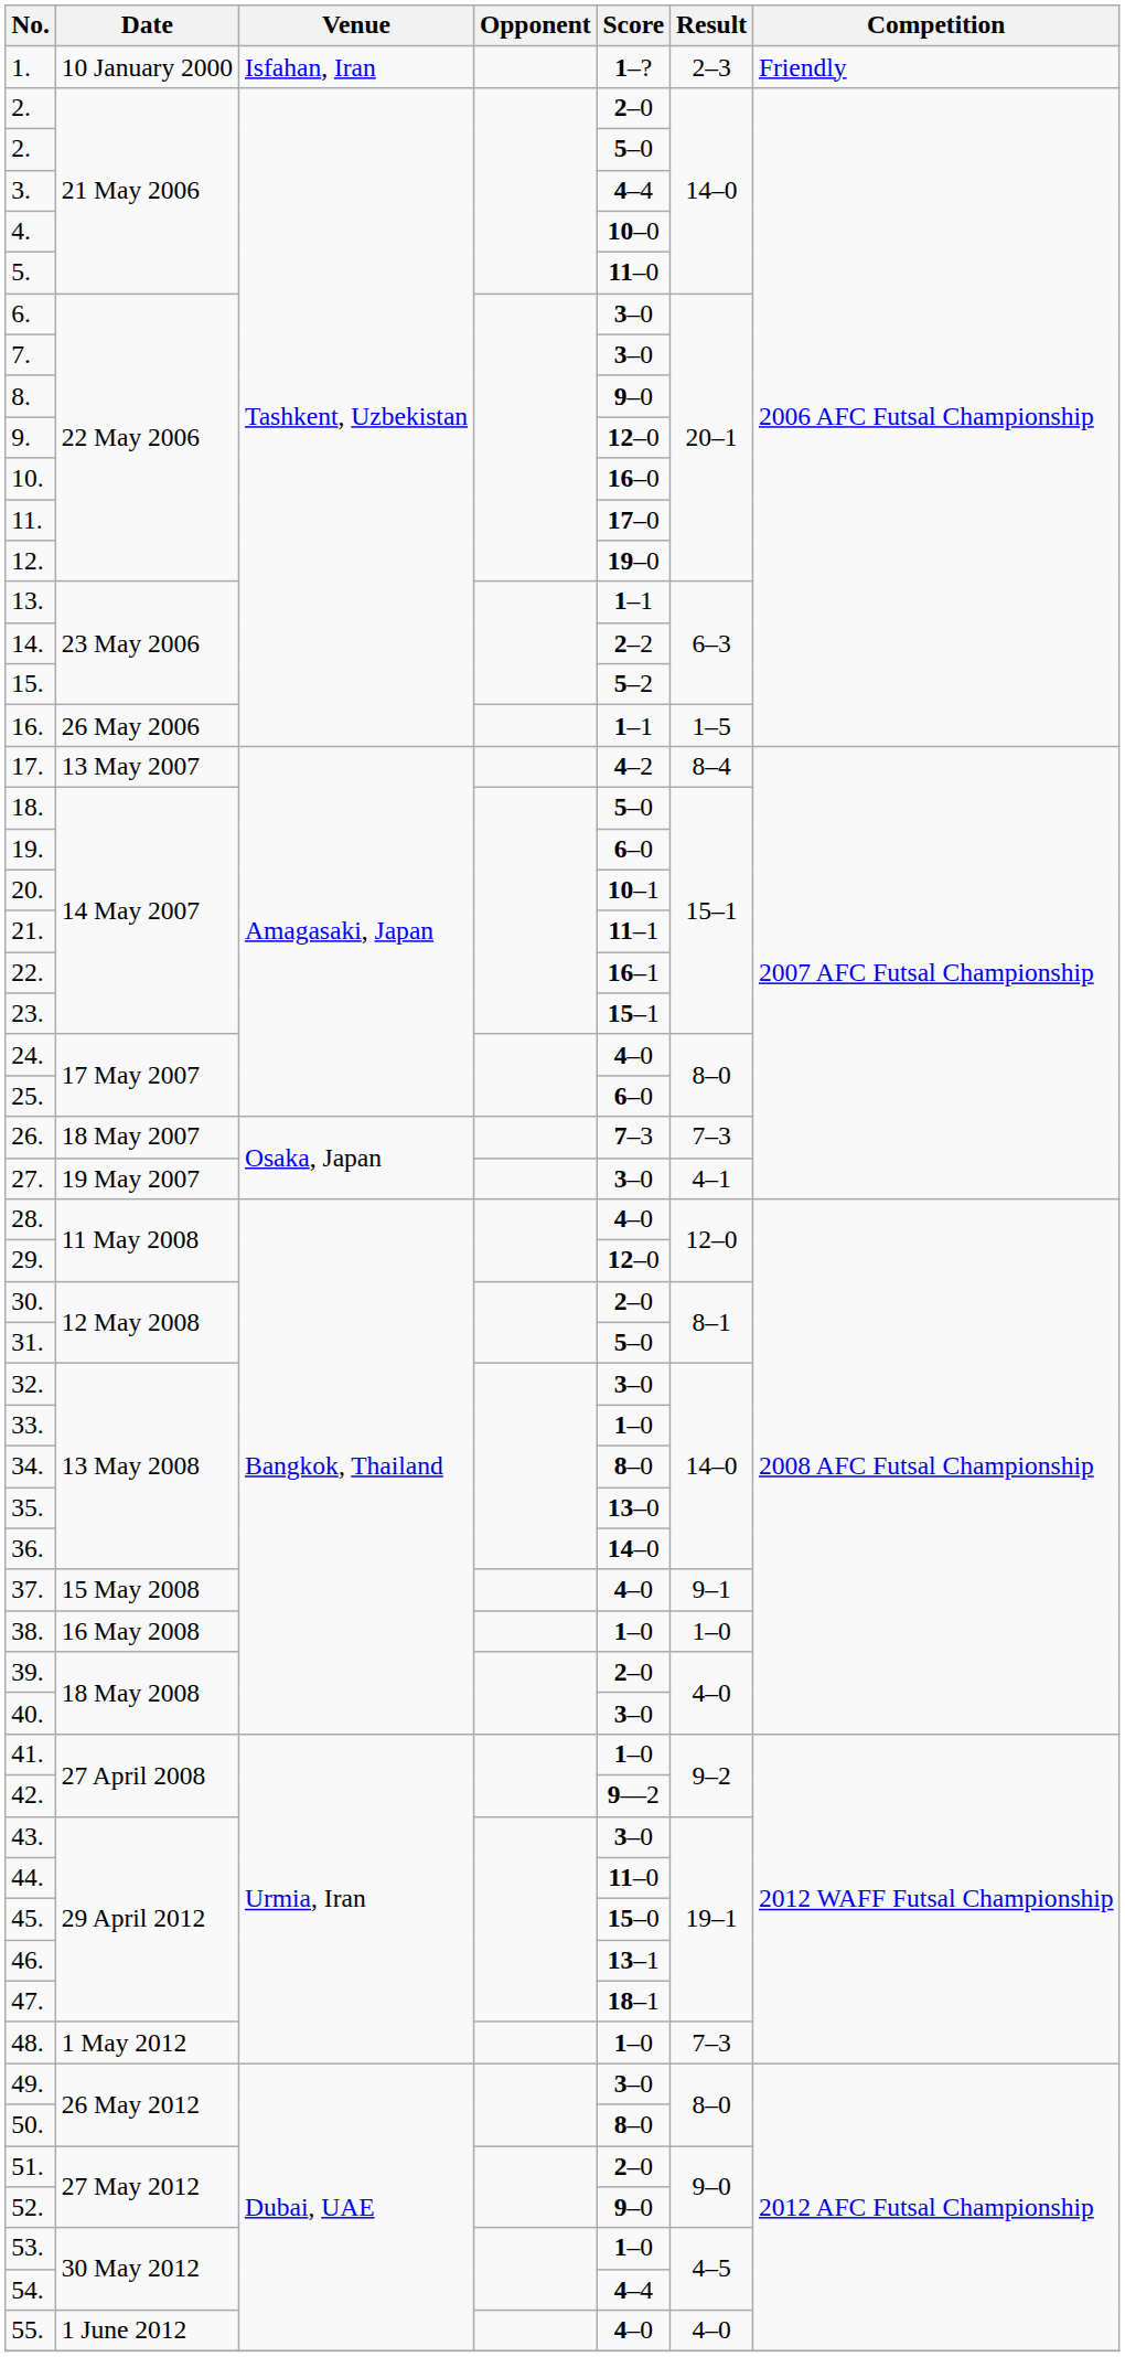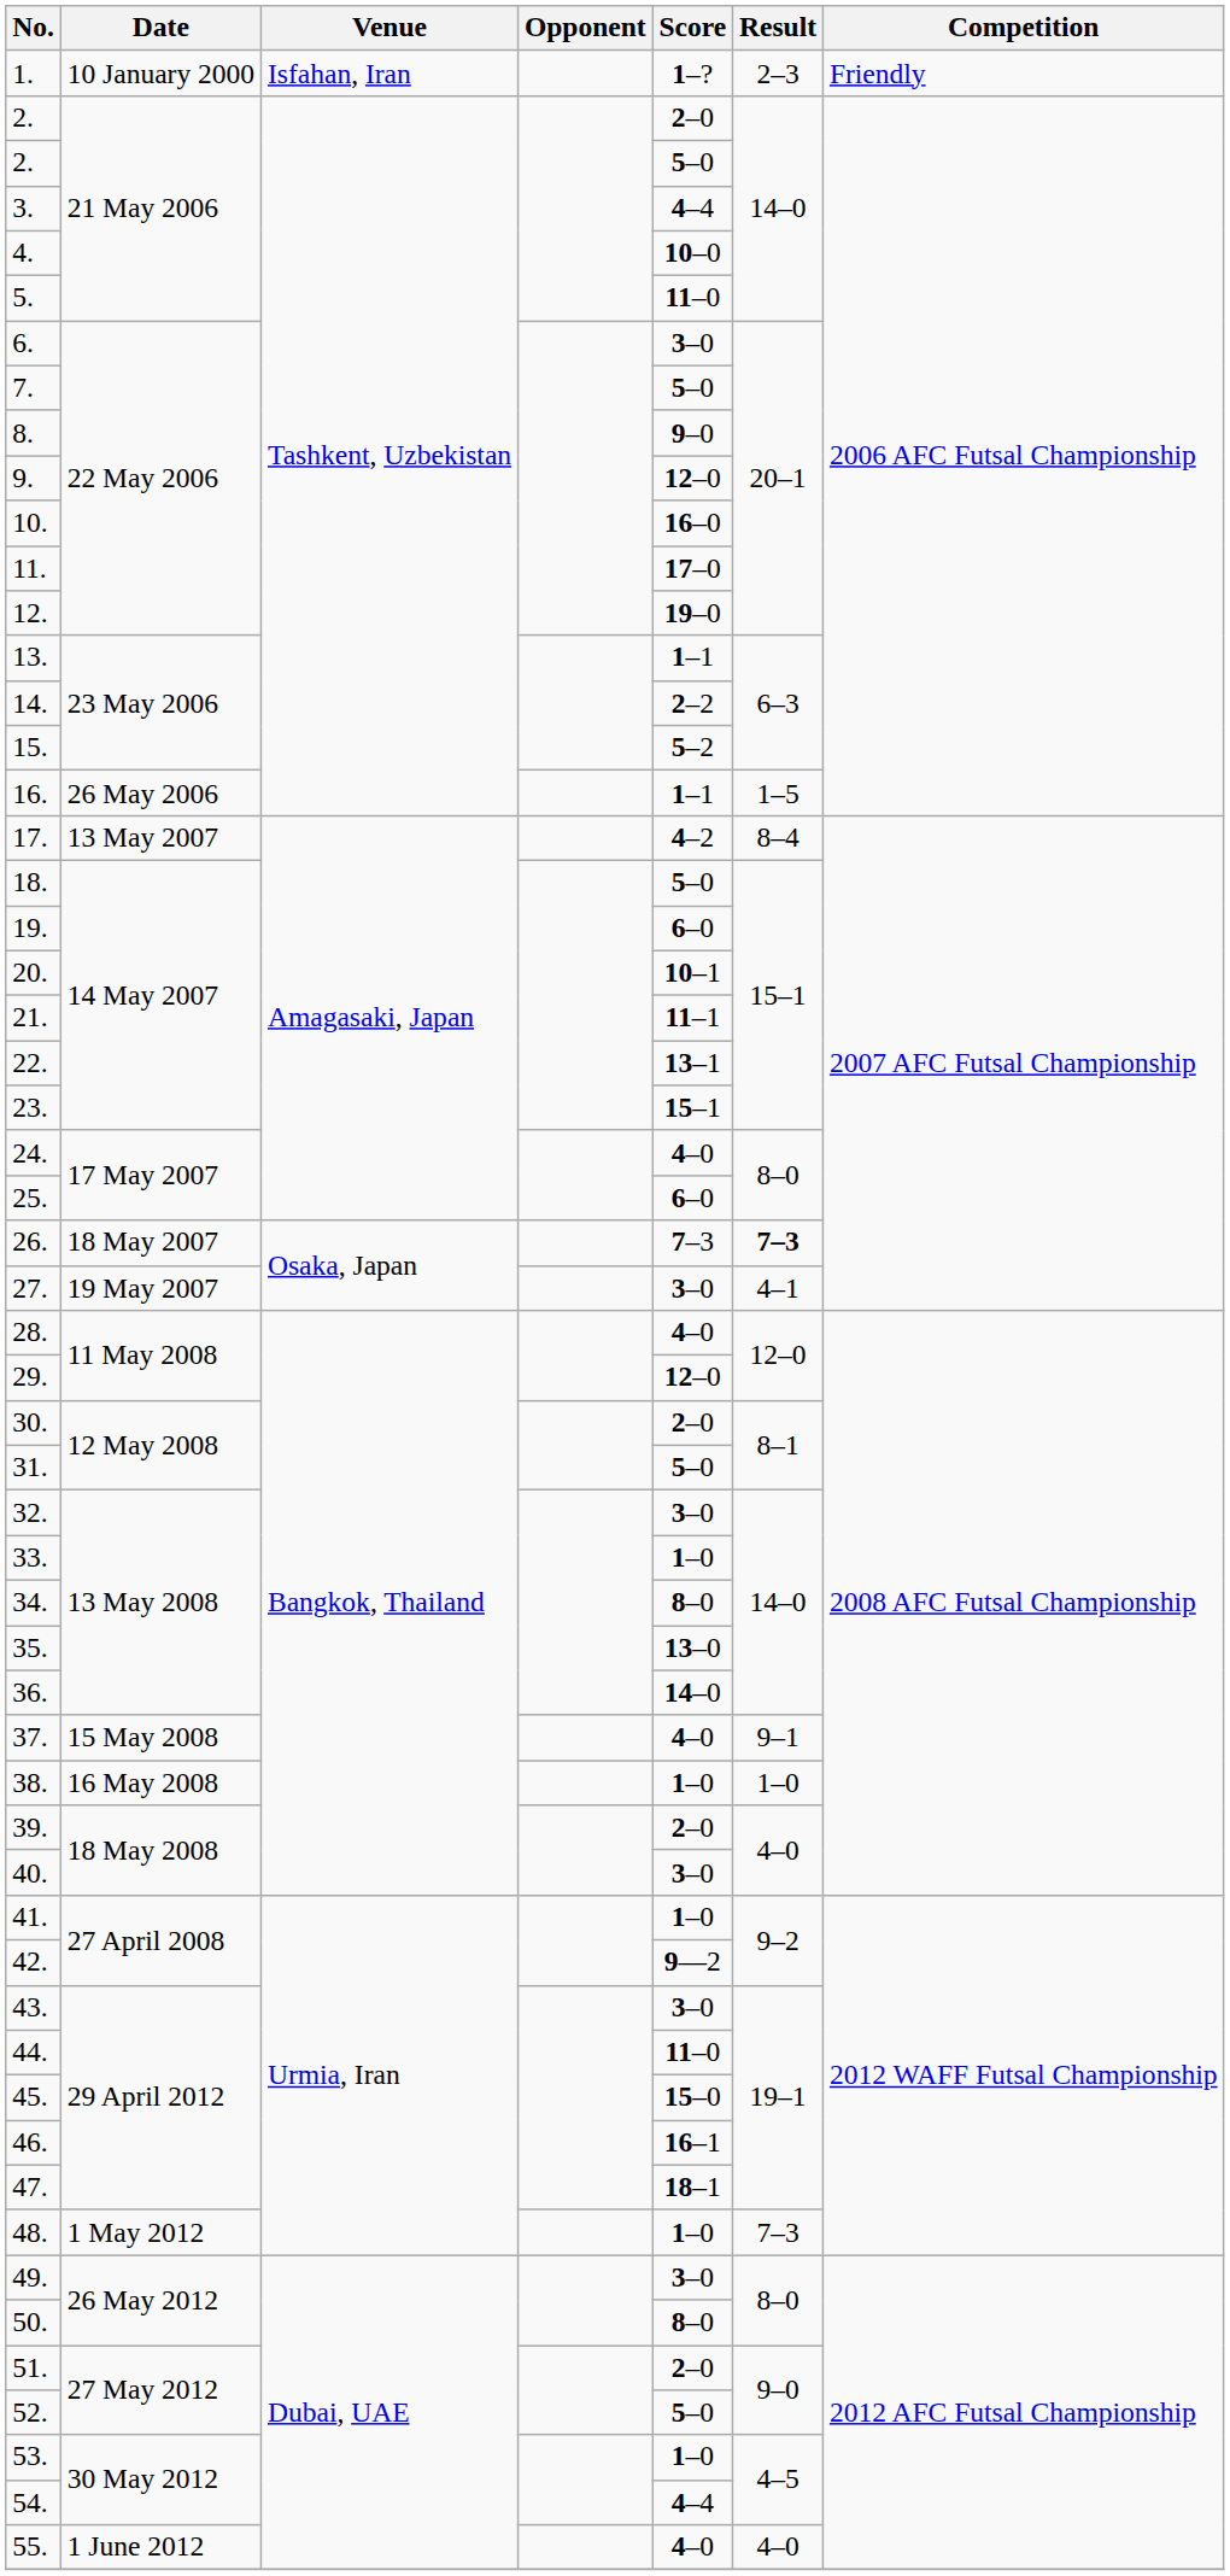7. | Score: 3–0 -> 5–0
22. | Score: 16–1 -> 13–1
26. | Result: normal -> bold
46. | Score: 13–1 -> 16–1
52. | Score: 9–0 -> 5–0
